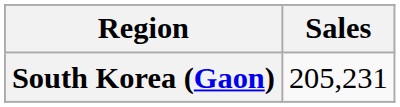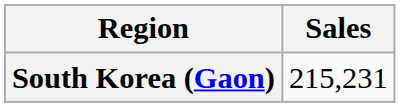South Korea (Gaon) | Sales: 205,231 -> 215,231
